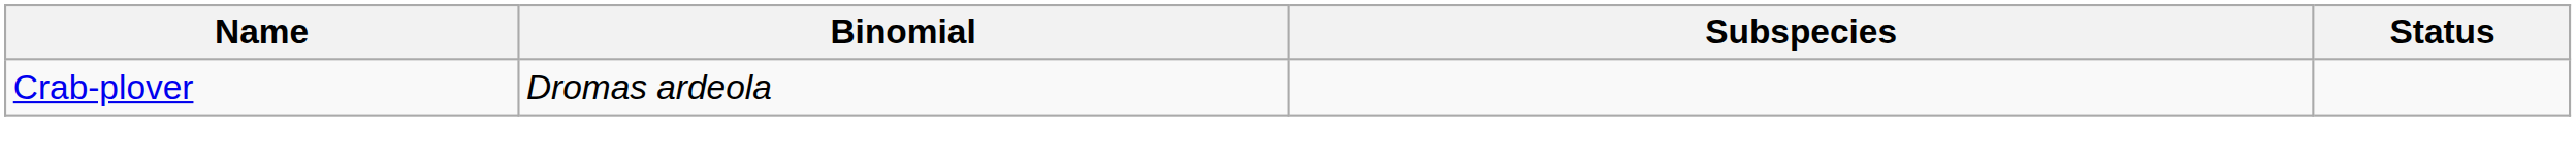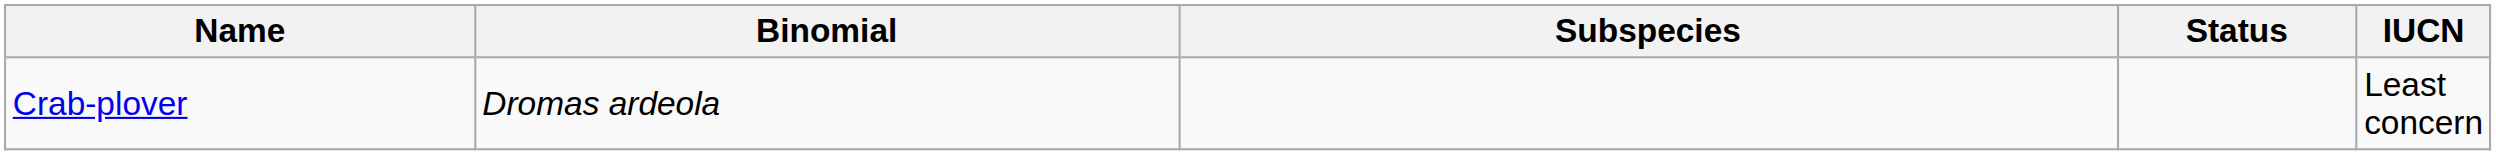+ column: IUCN | Least concern
